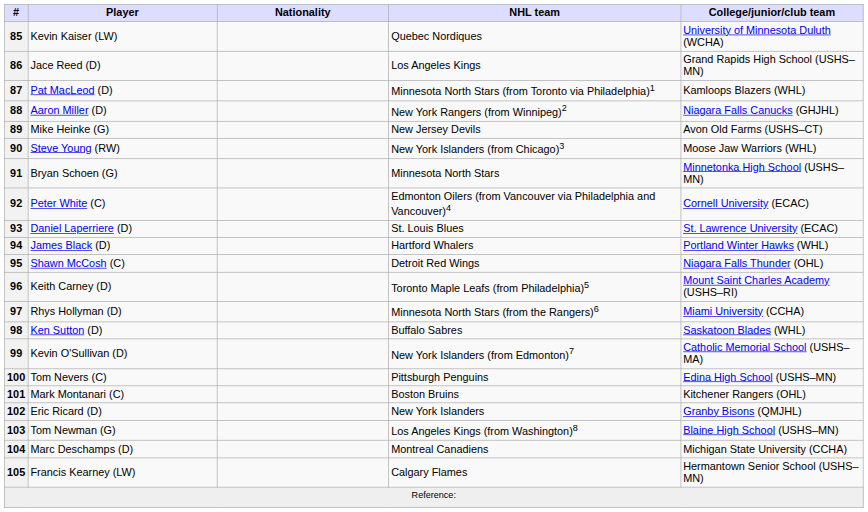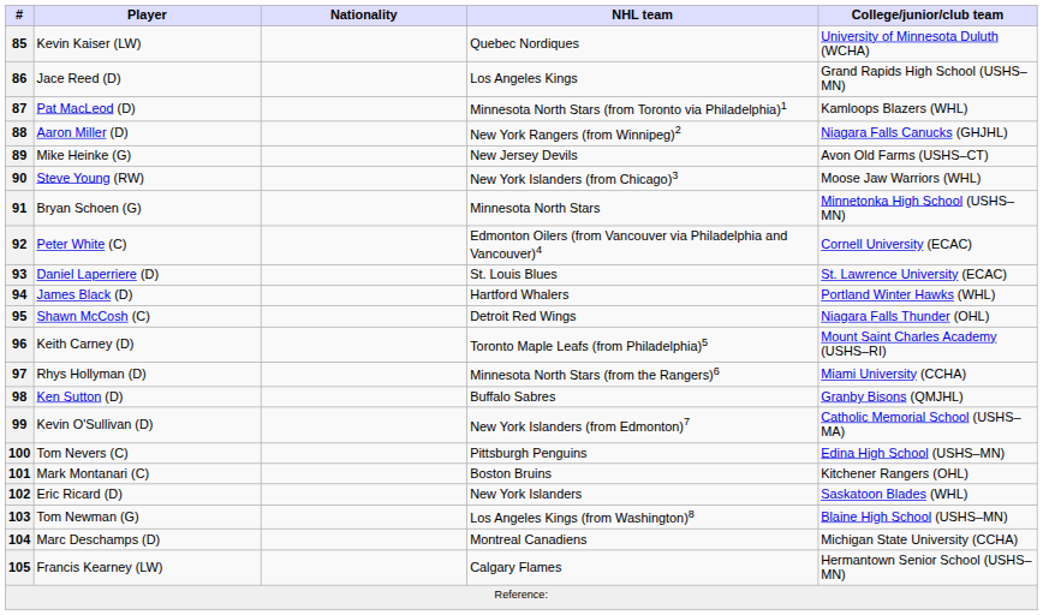98 | College/junior/club team: Saskatoon Blades (WHL) -> Granby Bisons (QMJHL)
102 | College/junior/club team: Granby Bisons (QMJHL) -> Saskatoon Blades (WHL)
